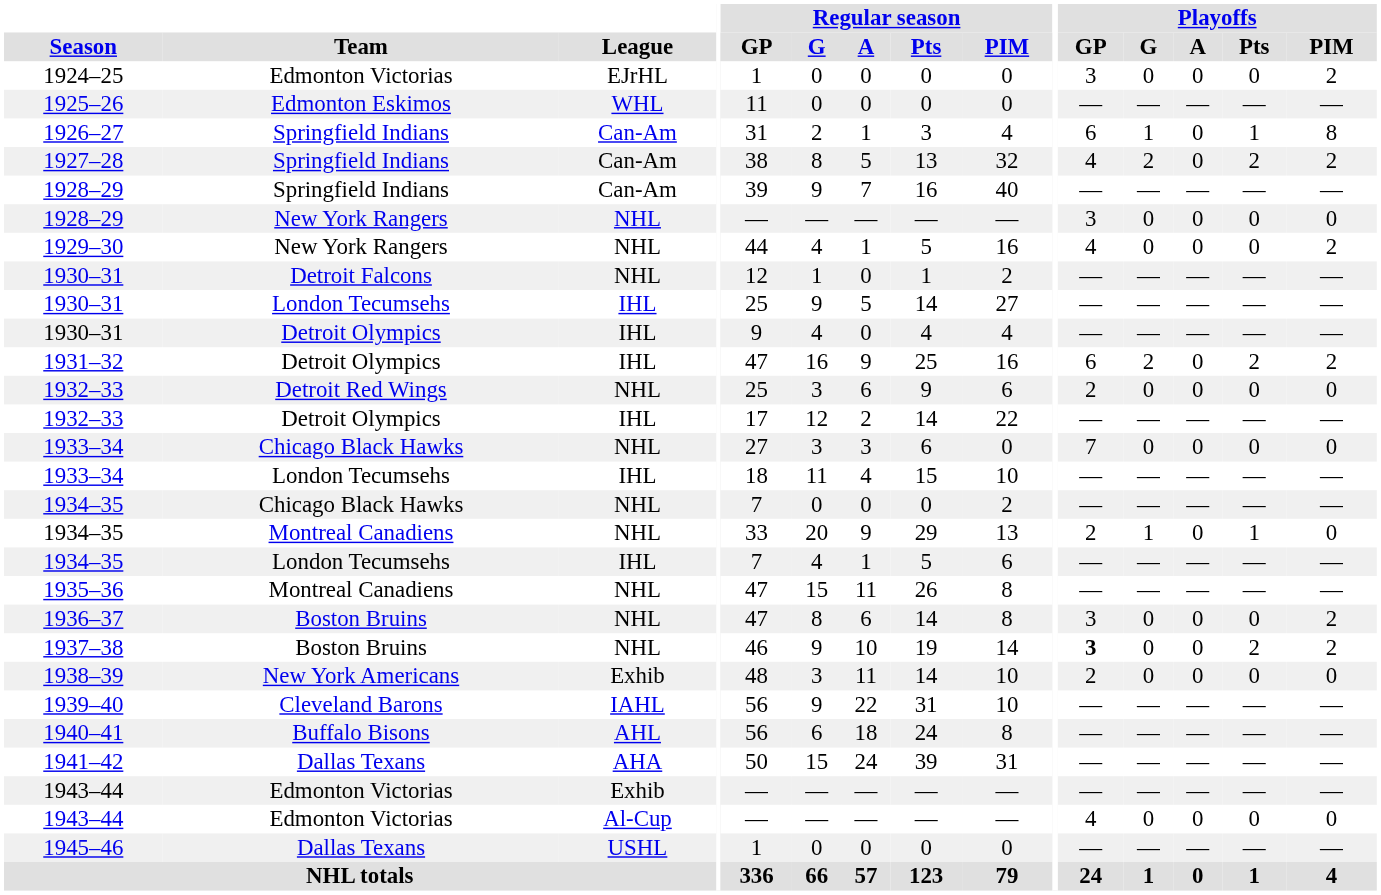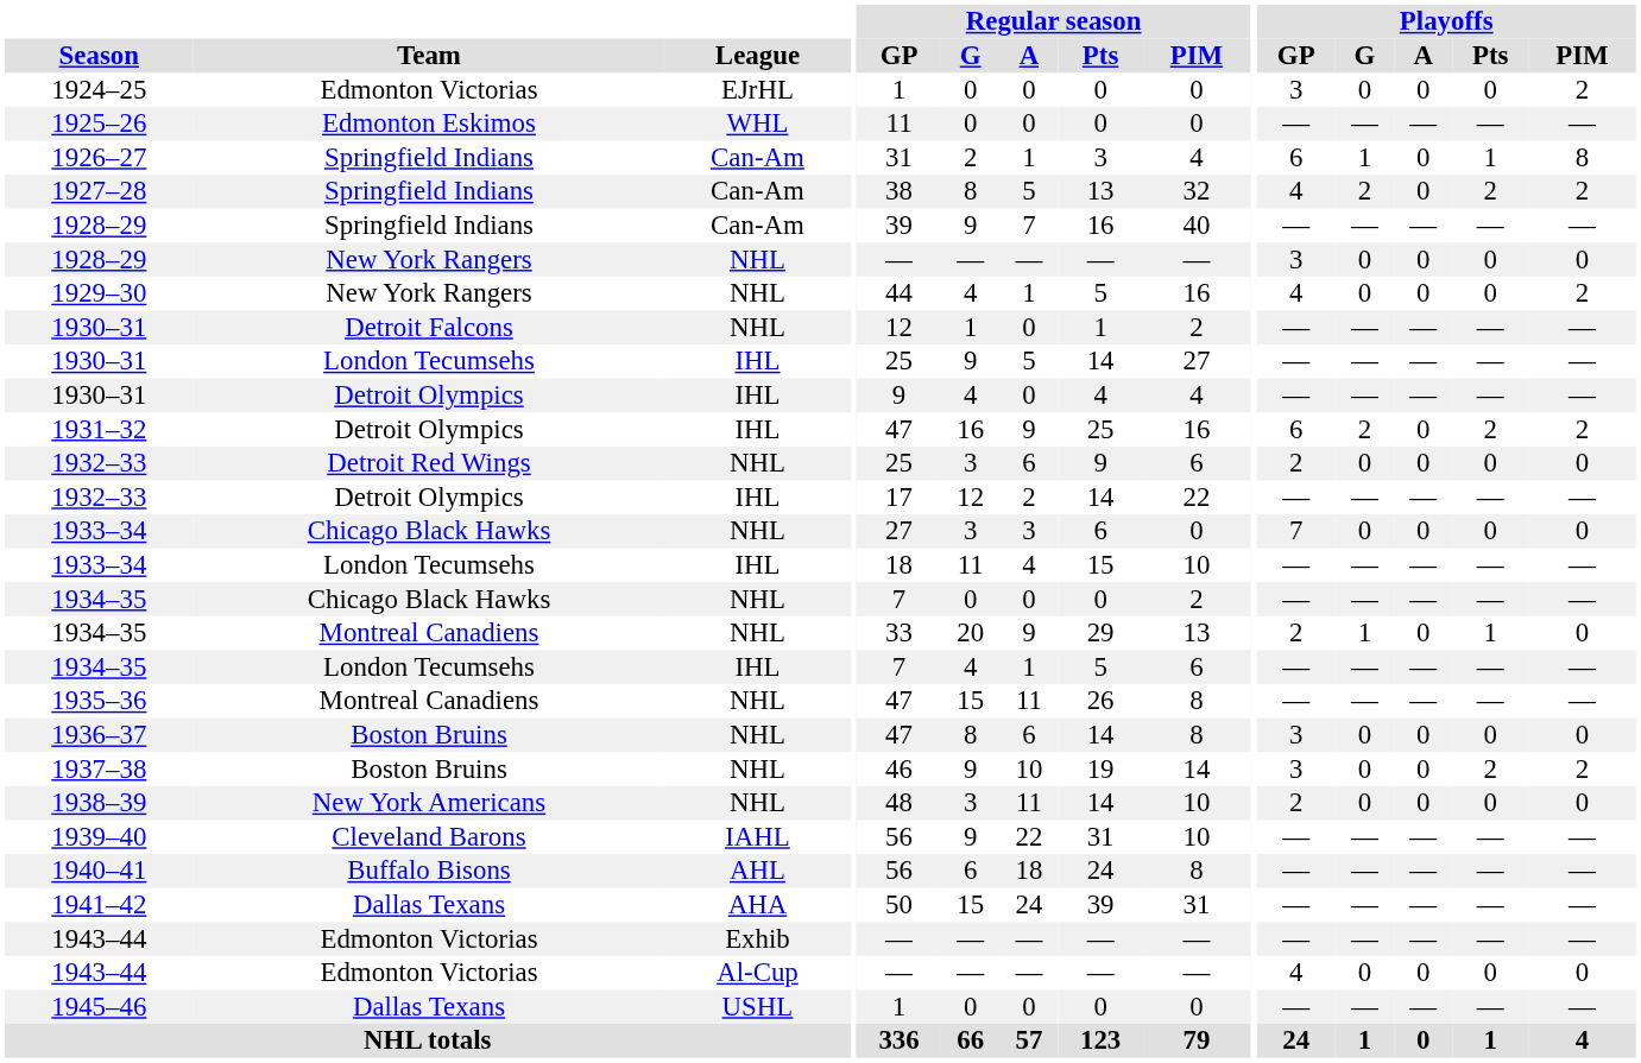1936–37 | Playoffs / PIM: 2 -> 0
1937–38 | Playoffs / GP: bold -> normal
1938–39 | League: Exhib -> NHL
